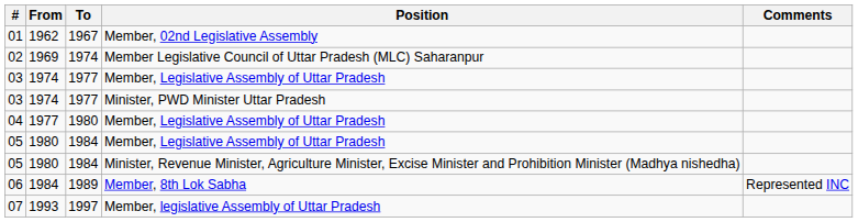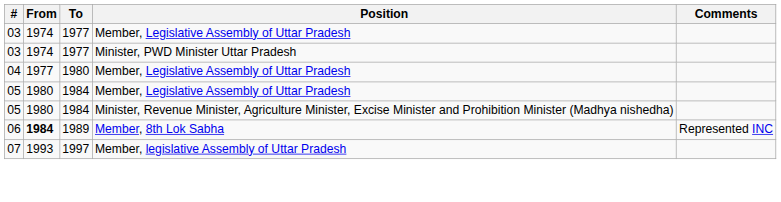- row: 01 | 1962 | 1967 | Member, 02nd Legislative Assembly
- row: 02 | 1969 | 1974 | Member Legislative Council of Uttar Pradesh (MLC) Saharanpur
06 | From: normal -> bold
